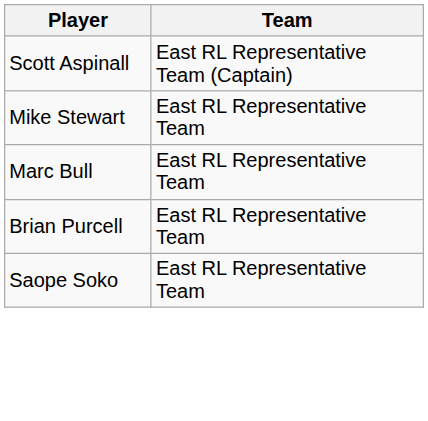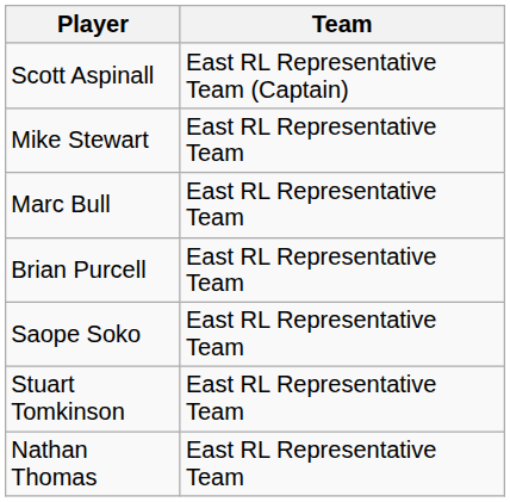+ row: Stuart Tomkinson | East RL Representative Team
+ row: Nathan Thomas | East RL Representative Team
